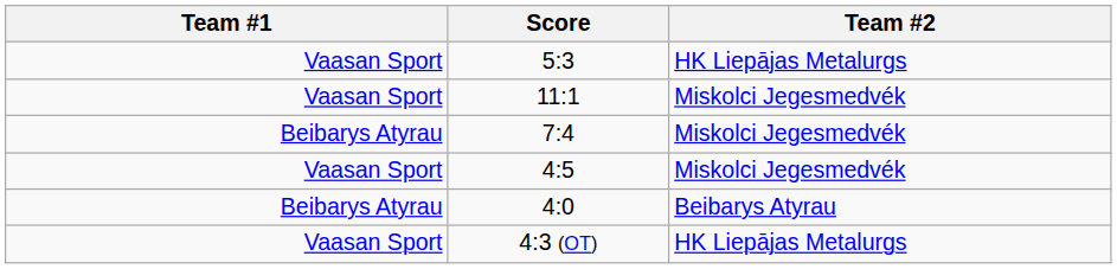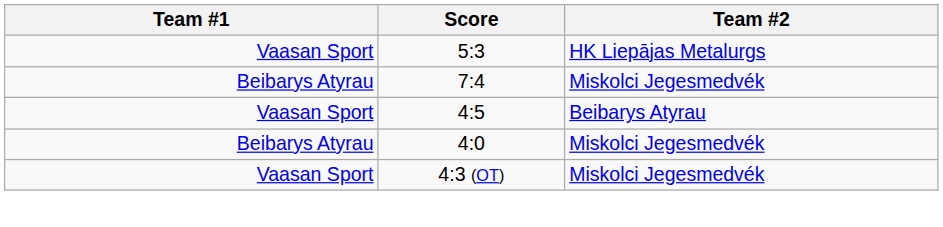- row: Vaasan Sport | 11:1 | Miskolci Jegesmedvék
4:5 | Team #2: Miskolci Jegesmedvék -> Beibarys Atyrau
4:0 | Team #2: Beibarys Atyrau -> Miskolci Jegesmedvék
4:3 (OT) | Team #2: HK Liepājas Metalurgs -> Miskolci Jegesmedvék
